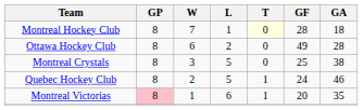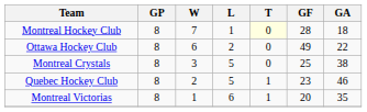Ottawa Hockey Club | GA: 28 -> 22
Quebec Hockey Club | GF: 24 -> 23
Montreal Victorias | GP: pink background -> no background
